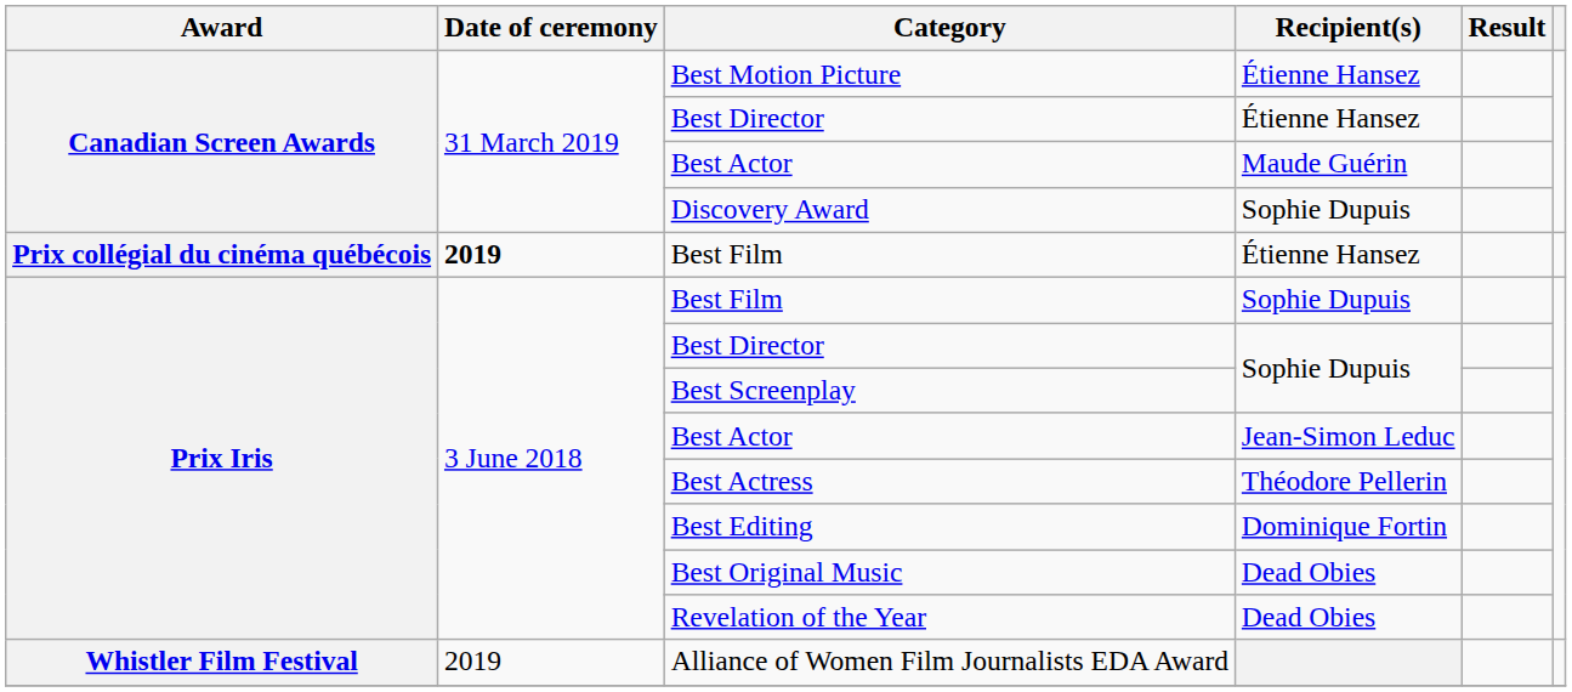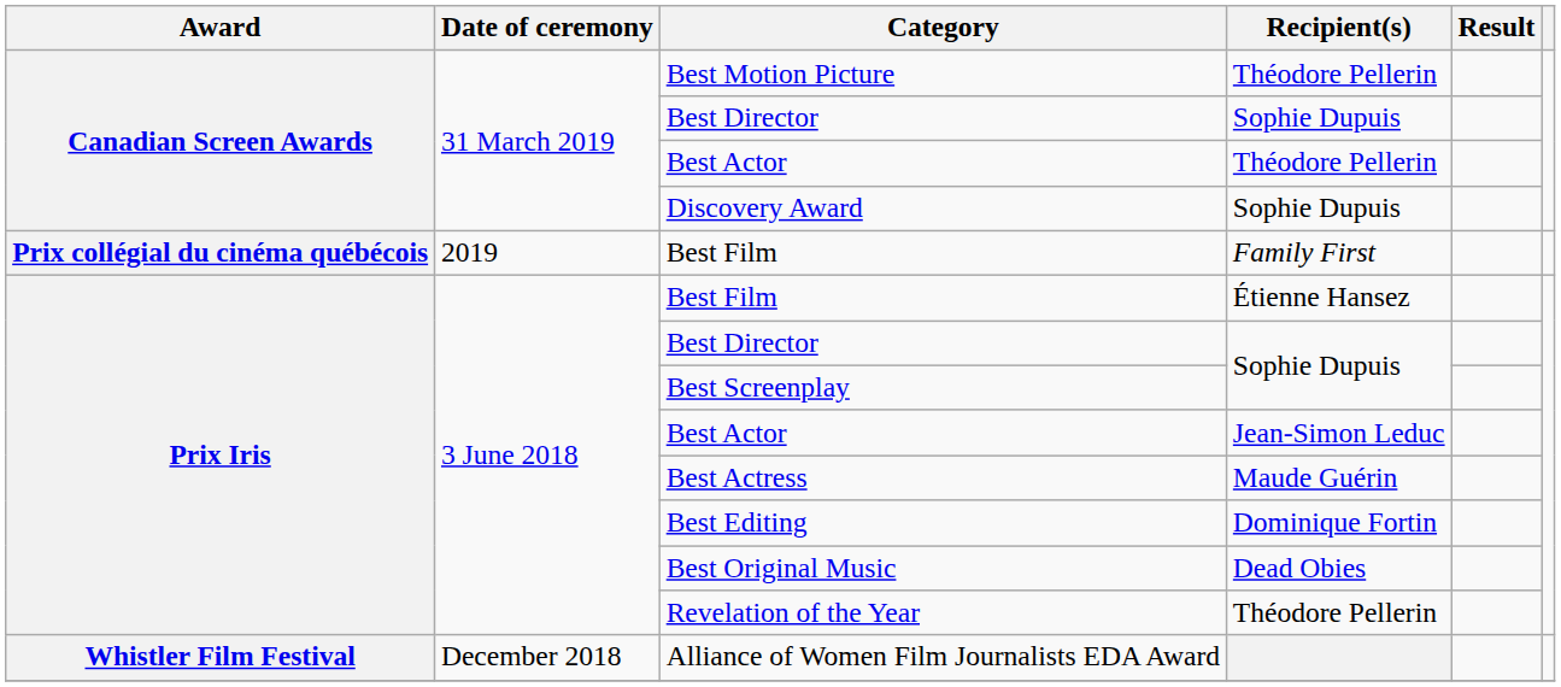Best Motion Picture | Recipient(s): Étienne Hansez -> Théodore Pellerin
Canadian Screen Awards / Best Director | Recipient(s): Étienne Hansez -> Sophie Dupuis
Canadian Screen Awards / Best Actor | Recipient(s): Maude Guérin -> Théodore Pellerin
Prix collégial du cinéma québécois / Best Film | Date of ceremony: bold -> normal
Prix collégial du cinéma québécois / Best Film | Recipient(s): Étienne Hansez -> Family First
Prix Iris / Best Film | Recipient(s): Sophie Dupuis -> Étienne Hansez
Best Actress | Recipient(s): Théodore Pellerin -> Maude Guérin
Revelation of the Year | Recipient(s): Dead Obies -> Théodore Pellerin
Alliance of Women Film Journalists EDA Award | Date of ceremony: 2019 -> December 2018
